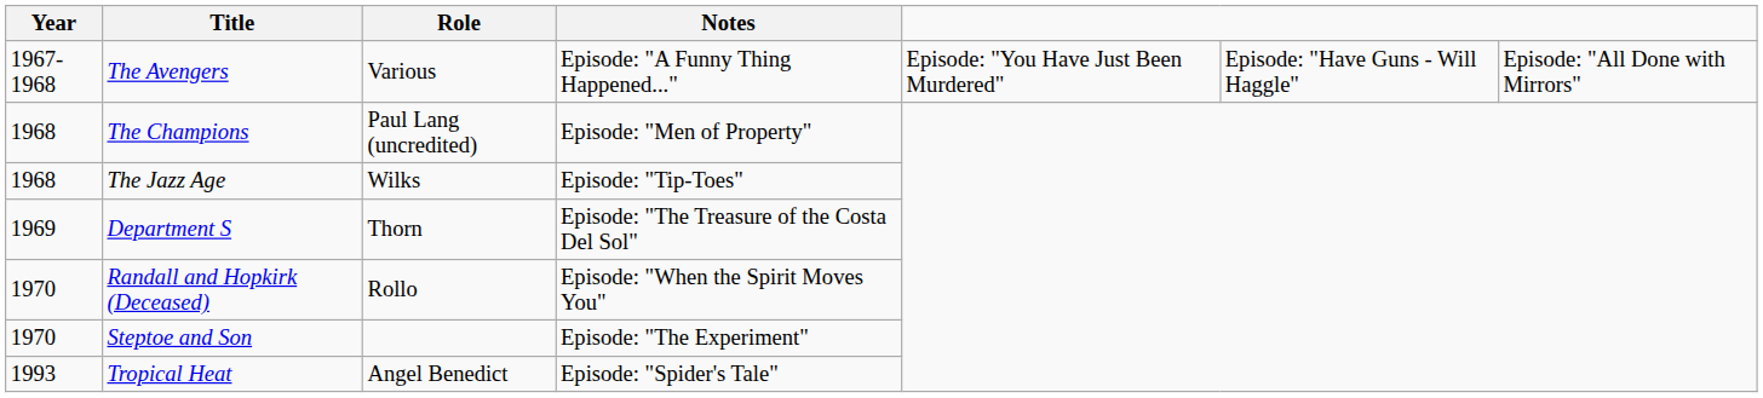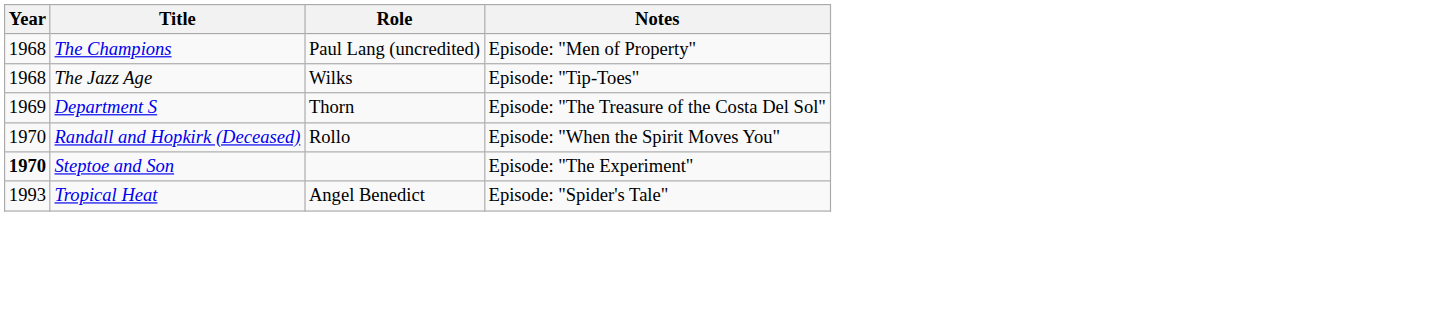- row: 1967-1968 | The Avengers | Various | Episode: "A Funny Thing Happened..." | Episode: "You Have Just Been Murdered" | Episode: "Have Guns - Will Haggle" | Episode: "All Done with Mirrors"
Steptoe and Son | Year: normal -> bold
